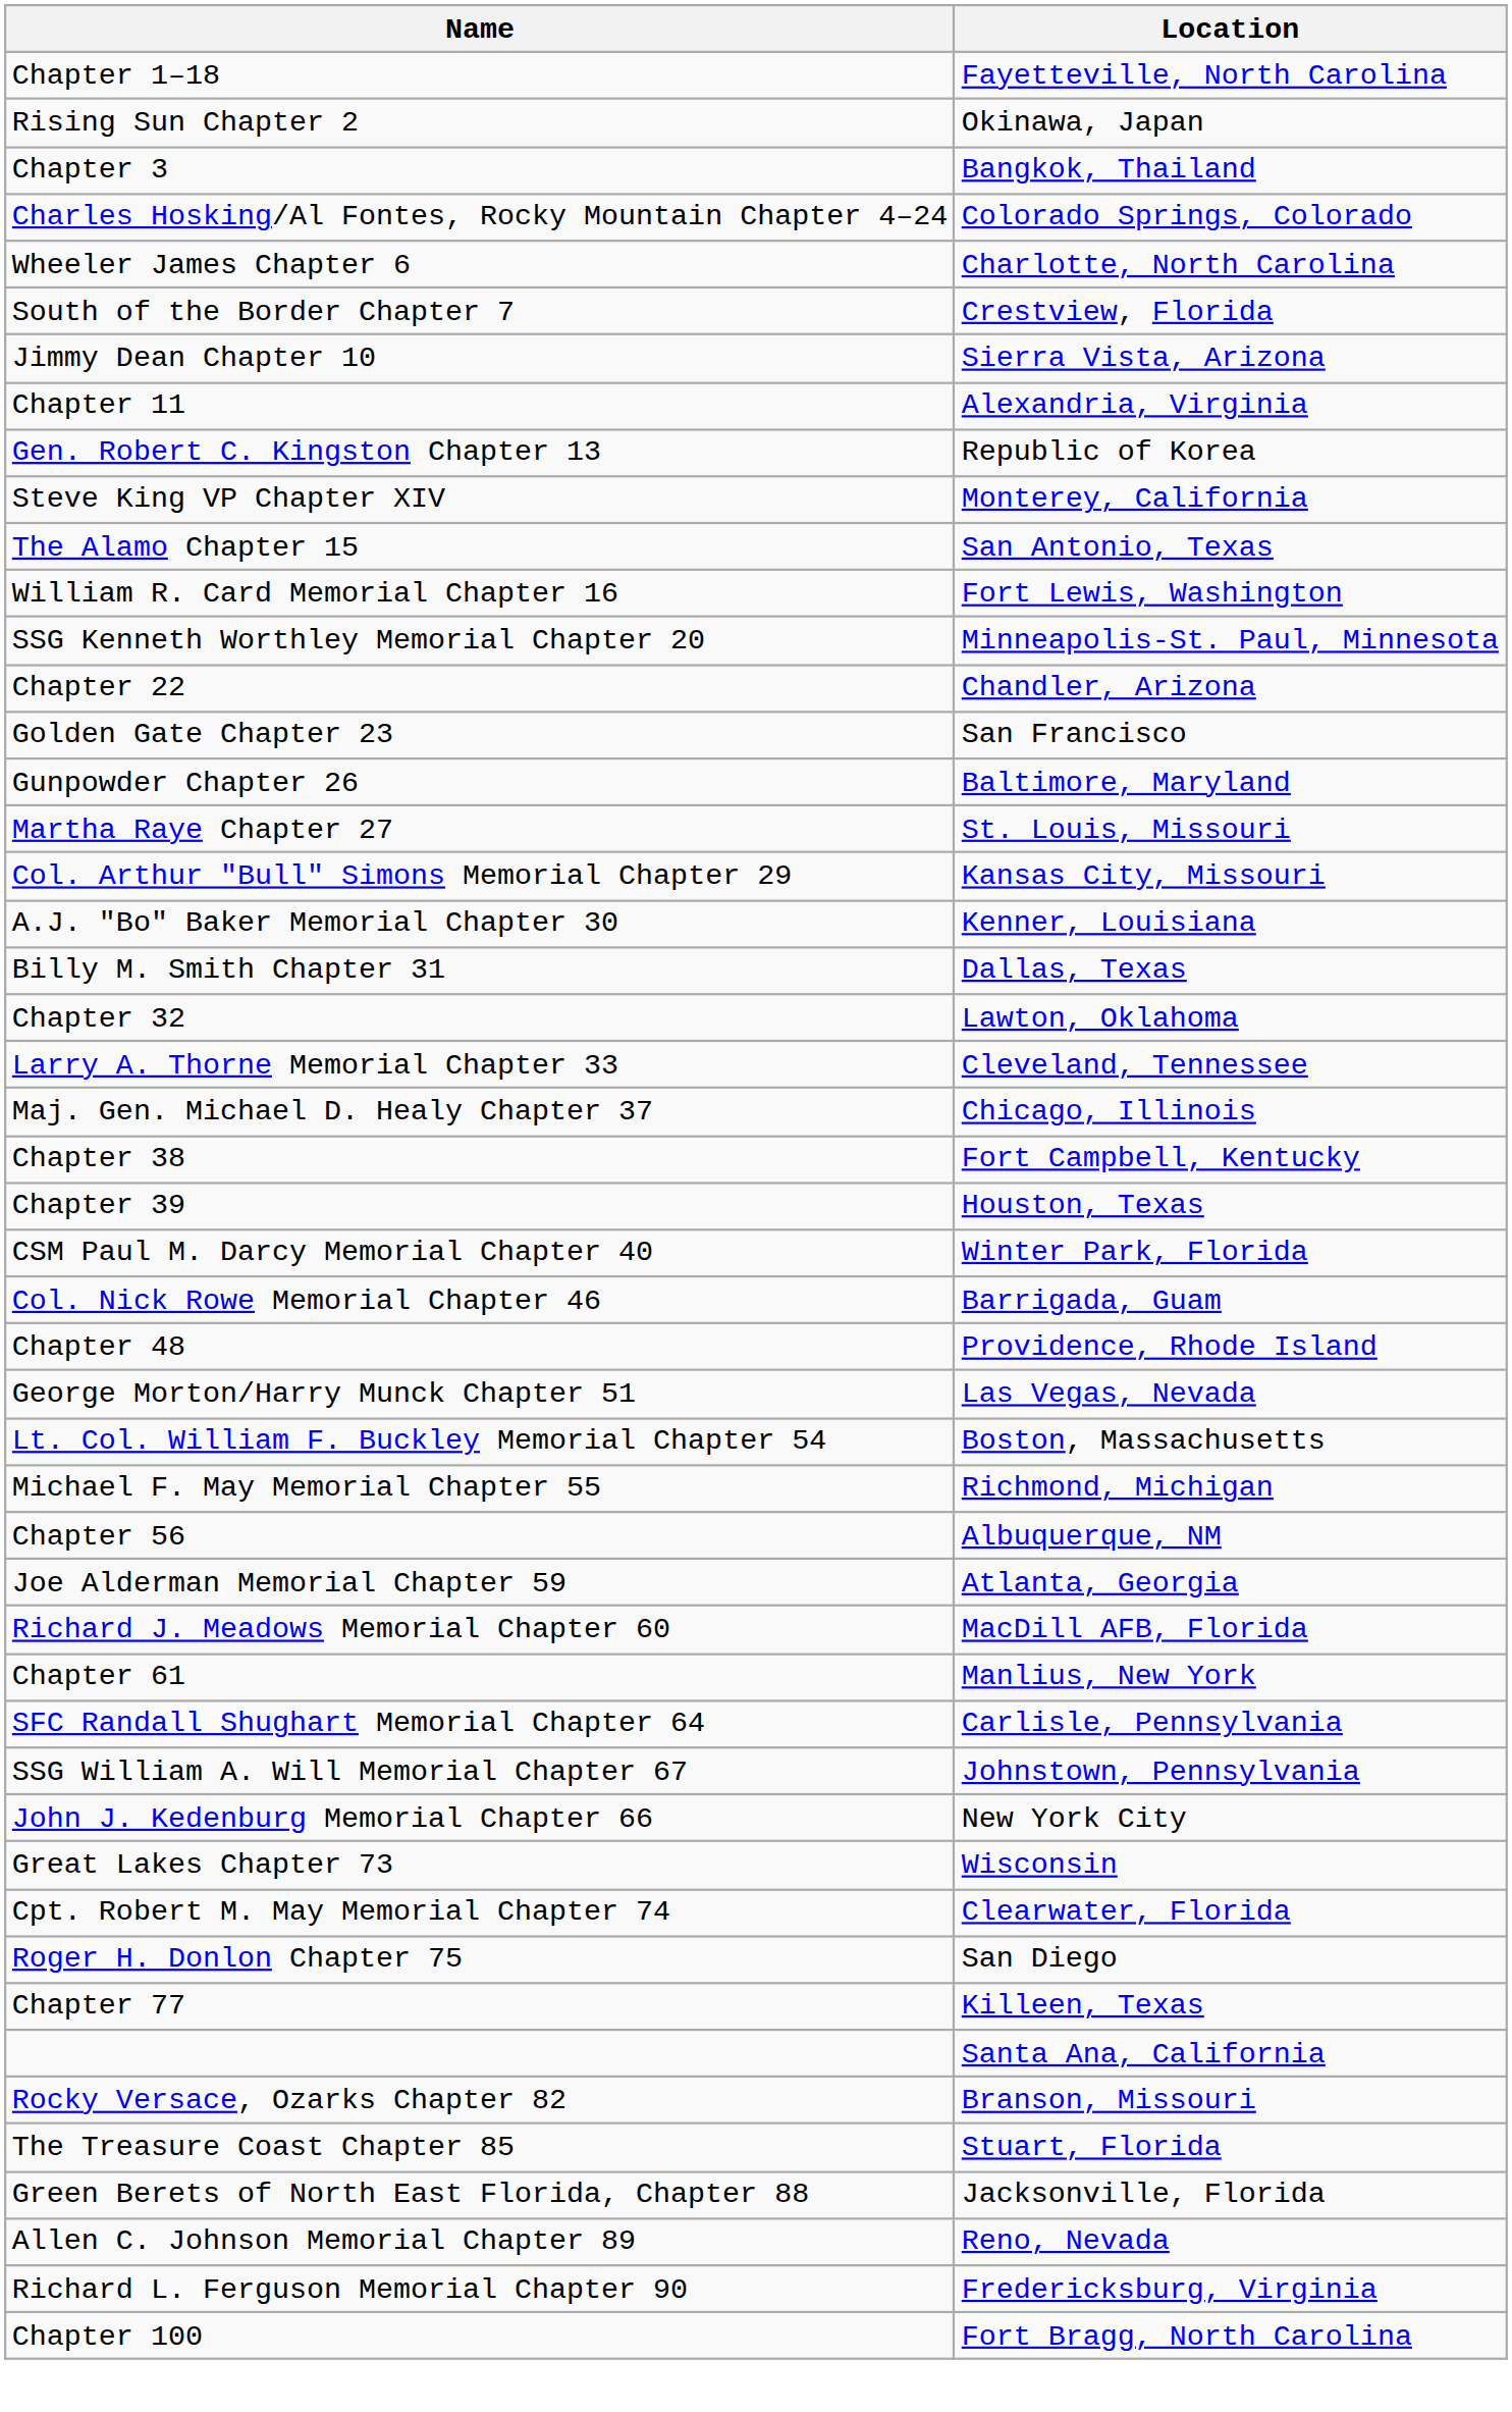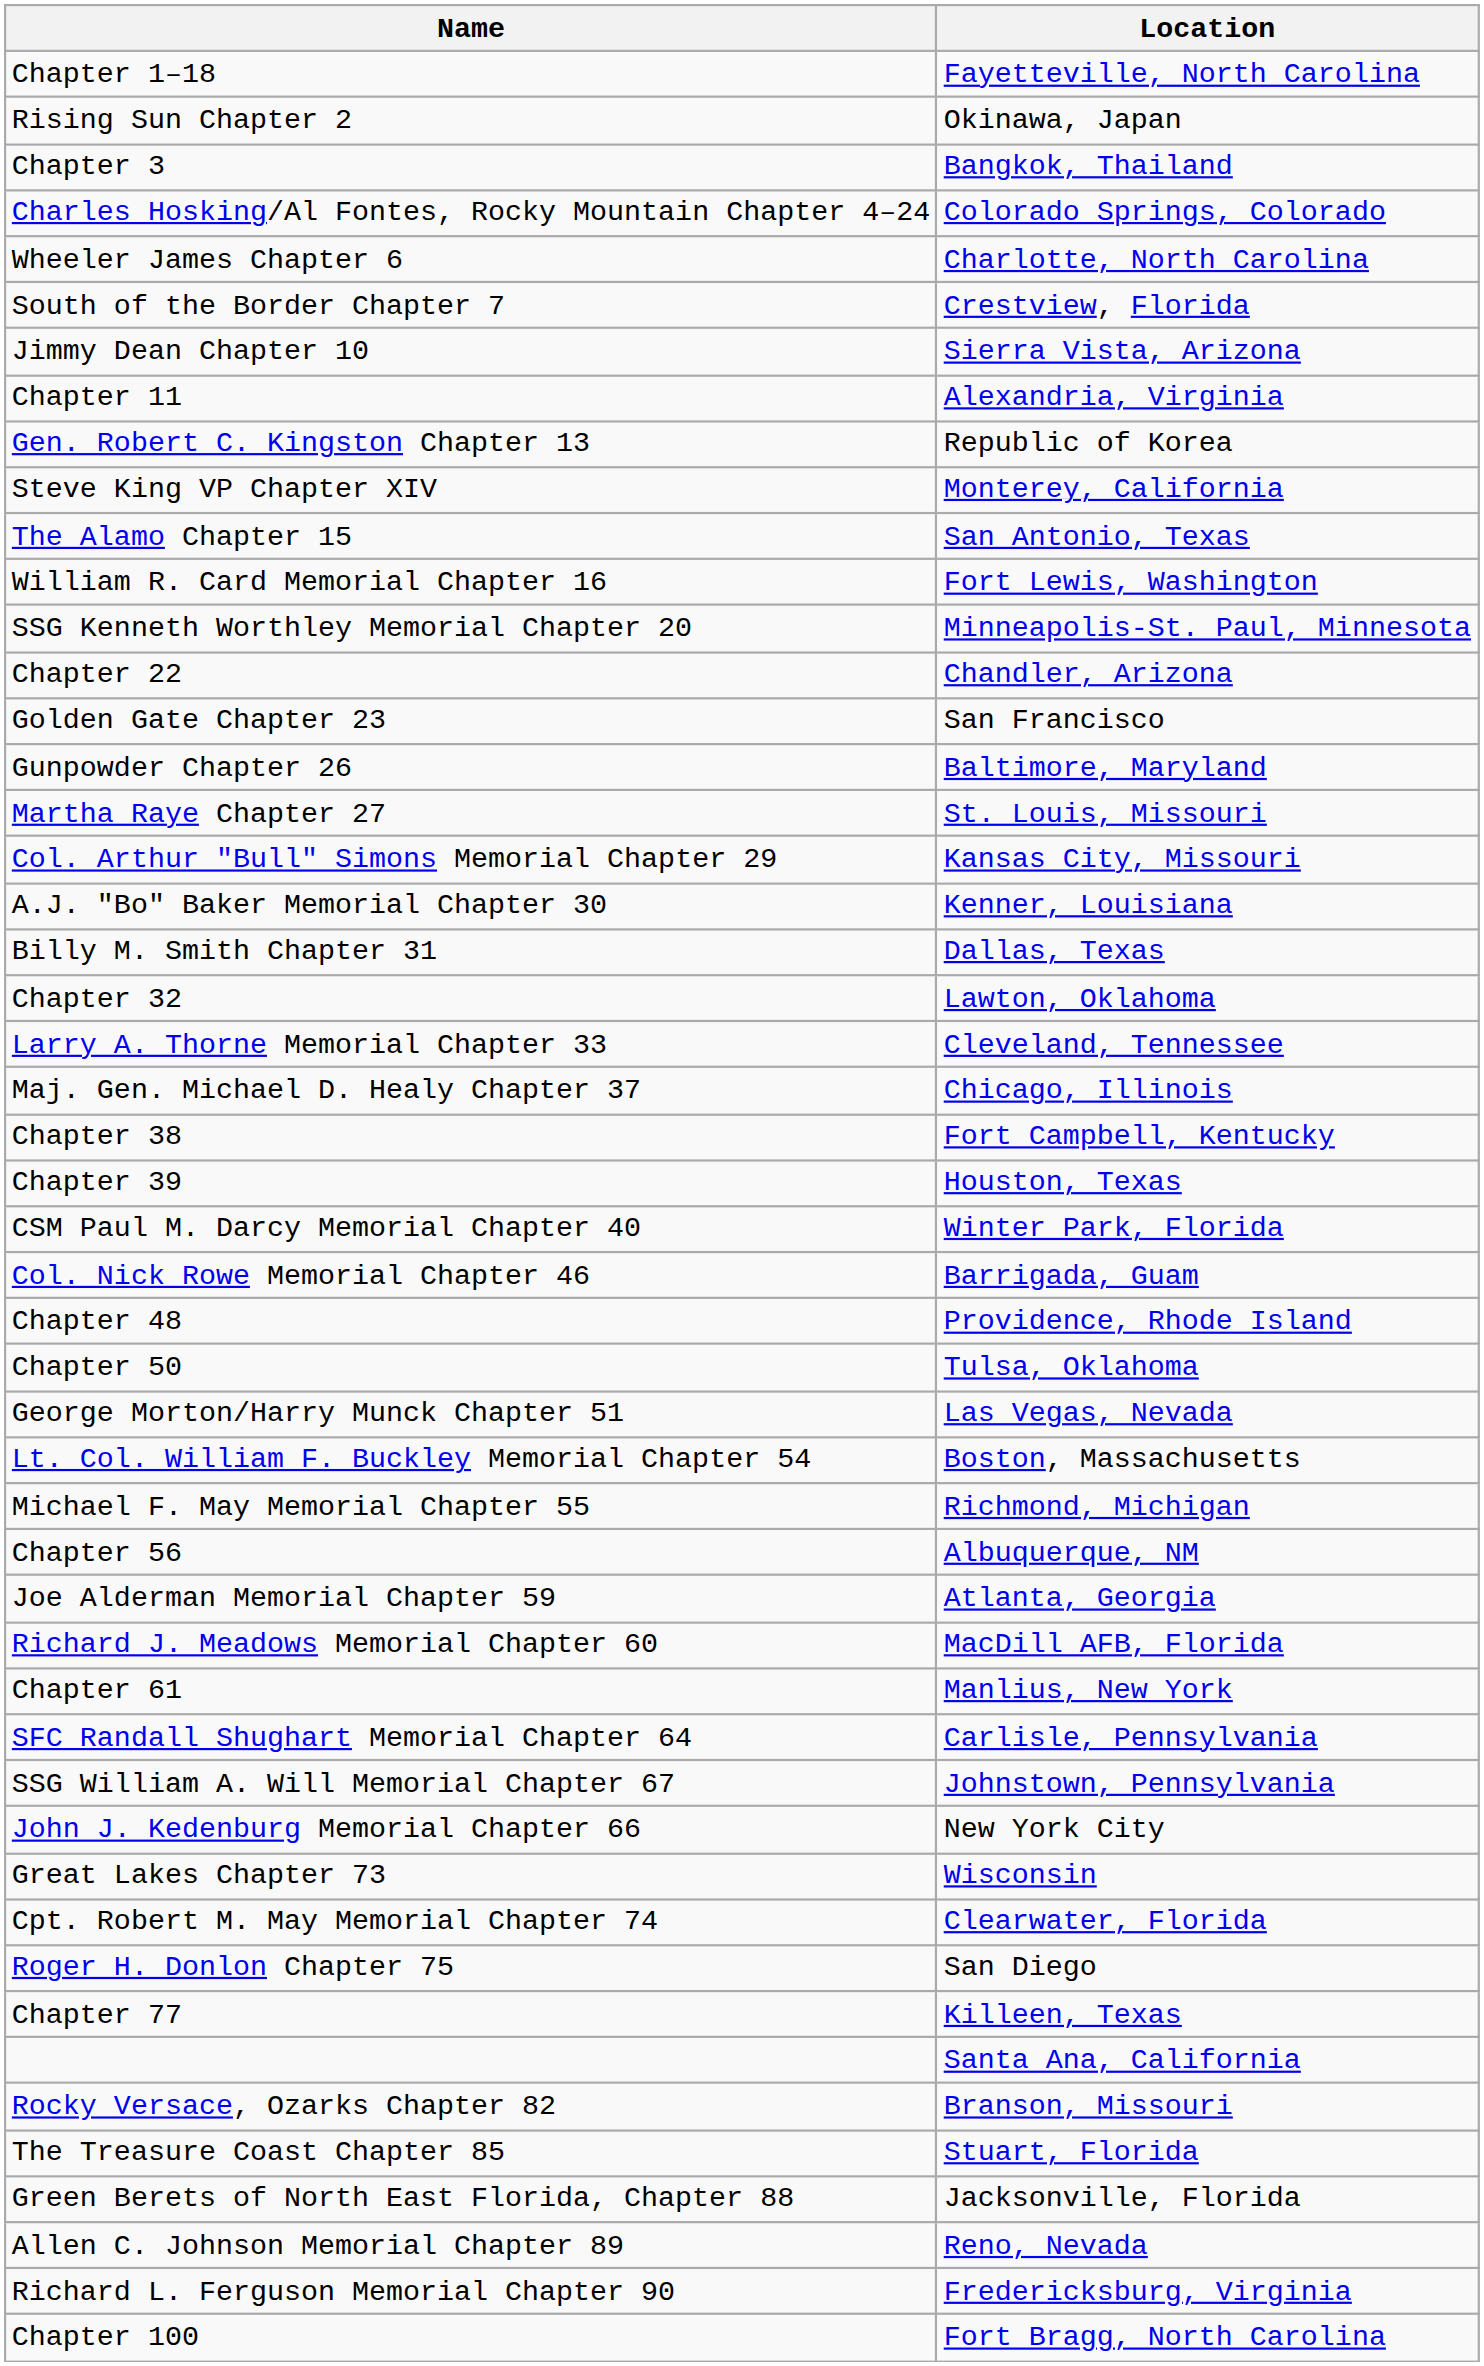+ row: Chapter 50 | Tulsa, Oklahoma
